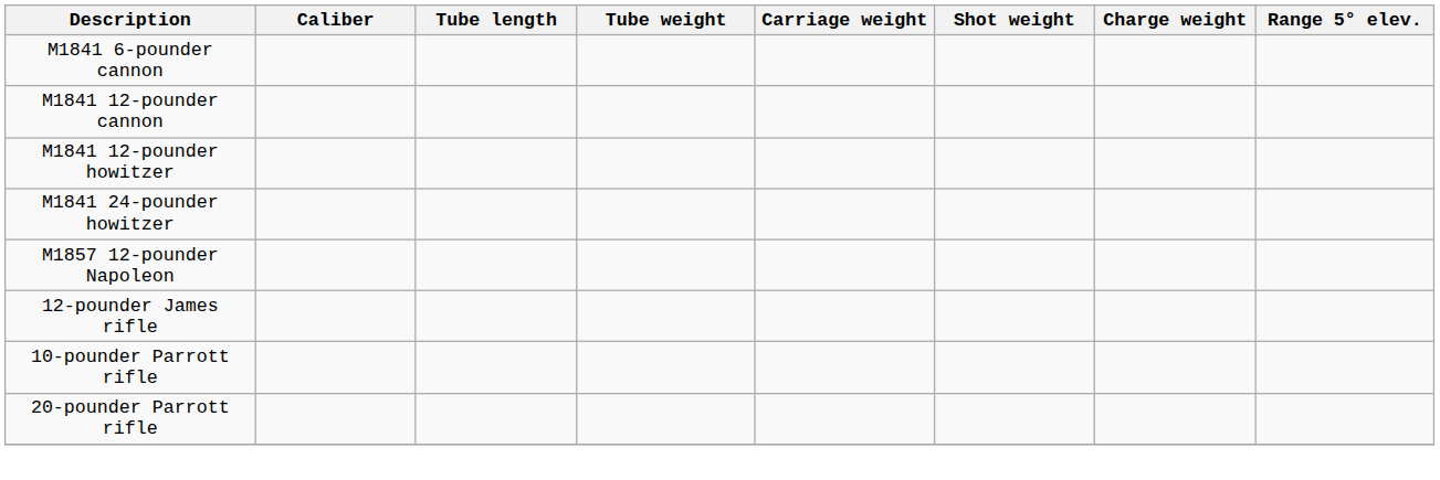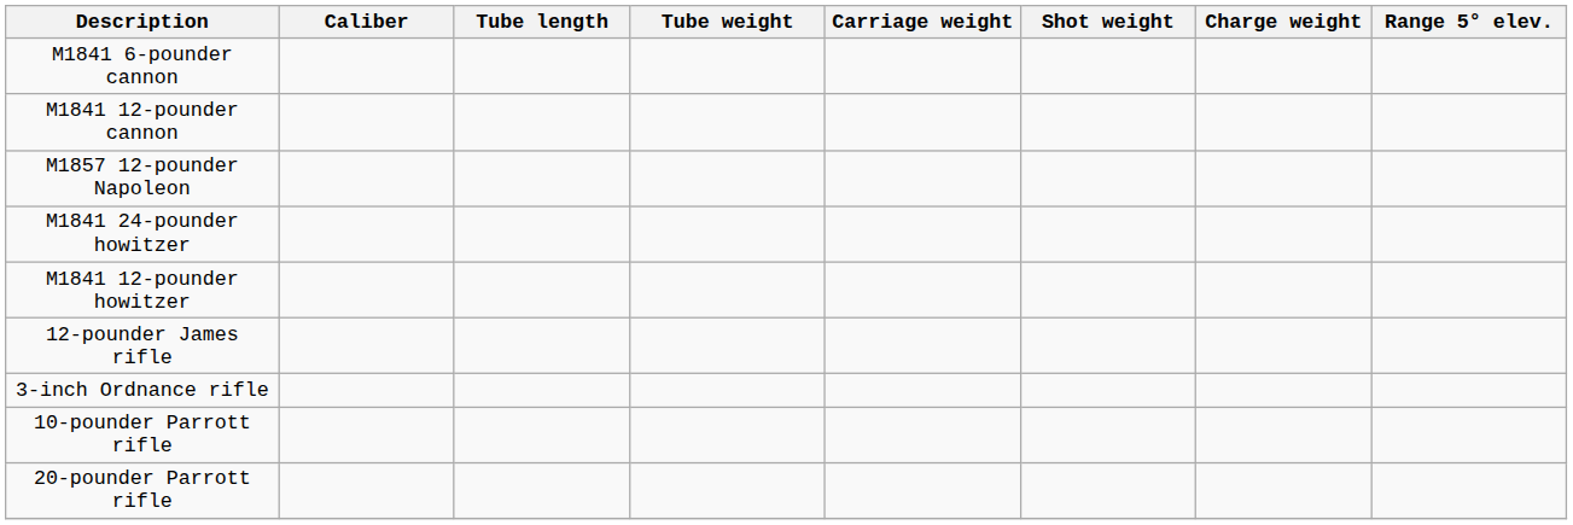rows swapped: M1841 12-pounder howitzer <-> M1857 12-pounder Napoleon
+ row: 3-inch Ordnance rifle
